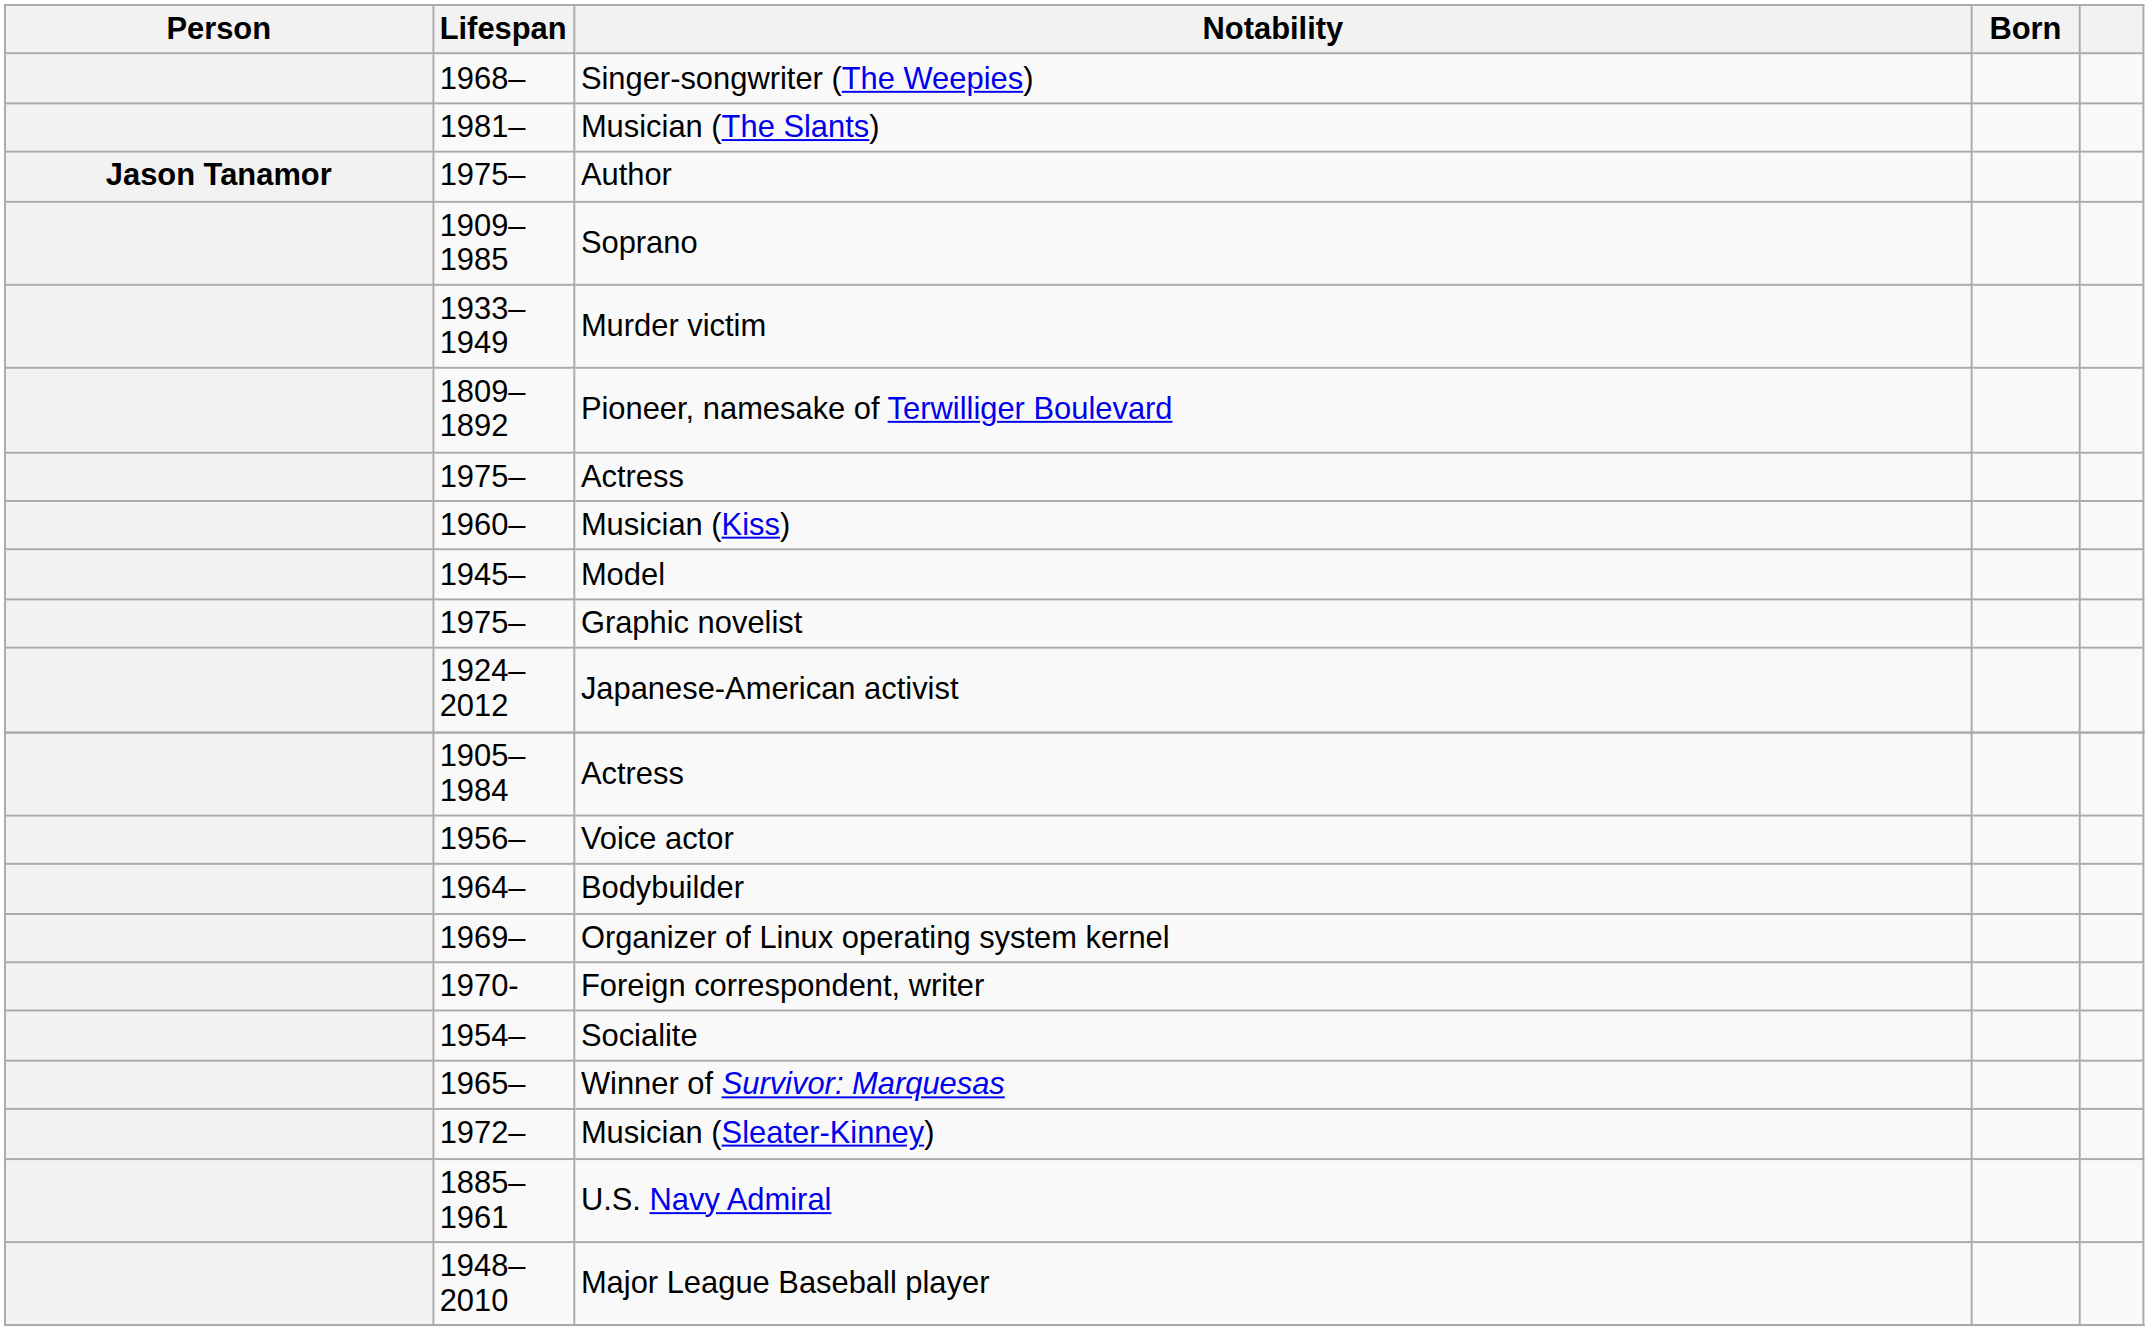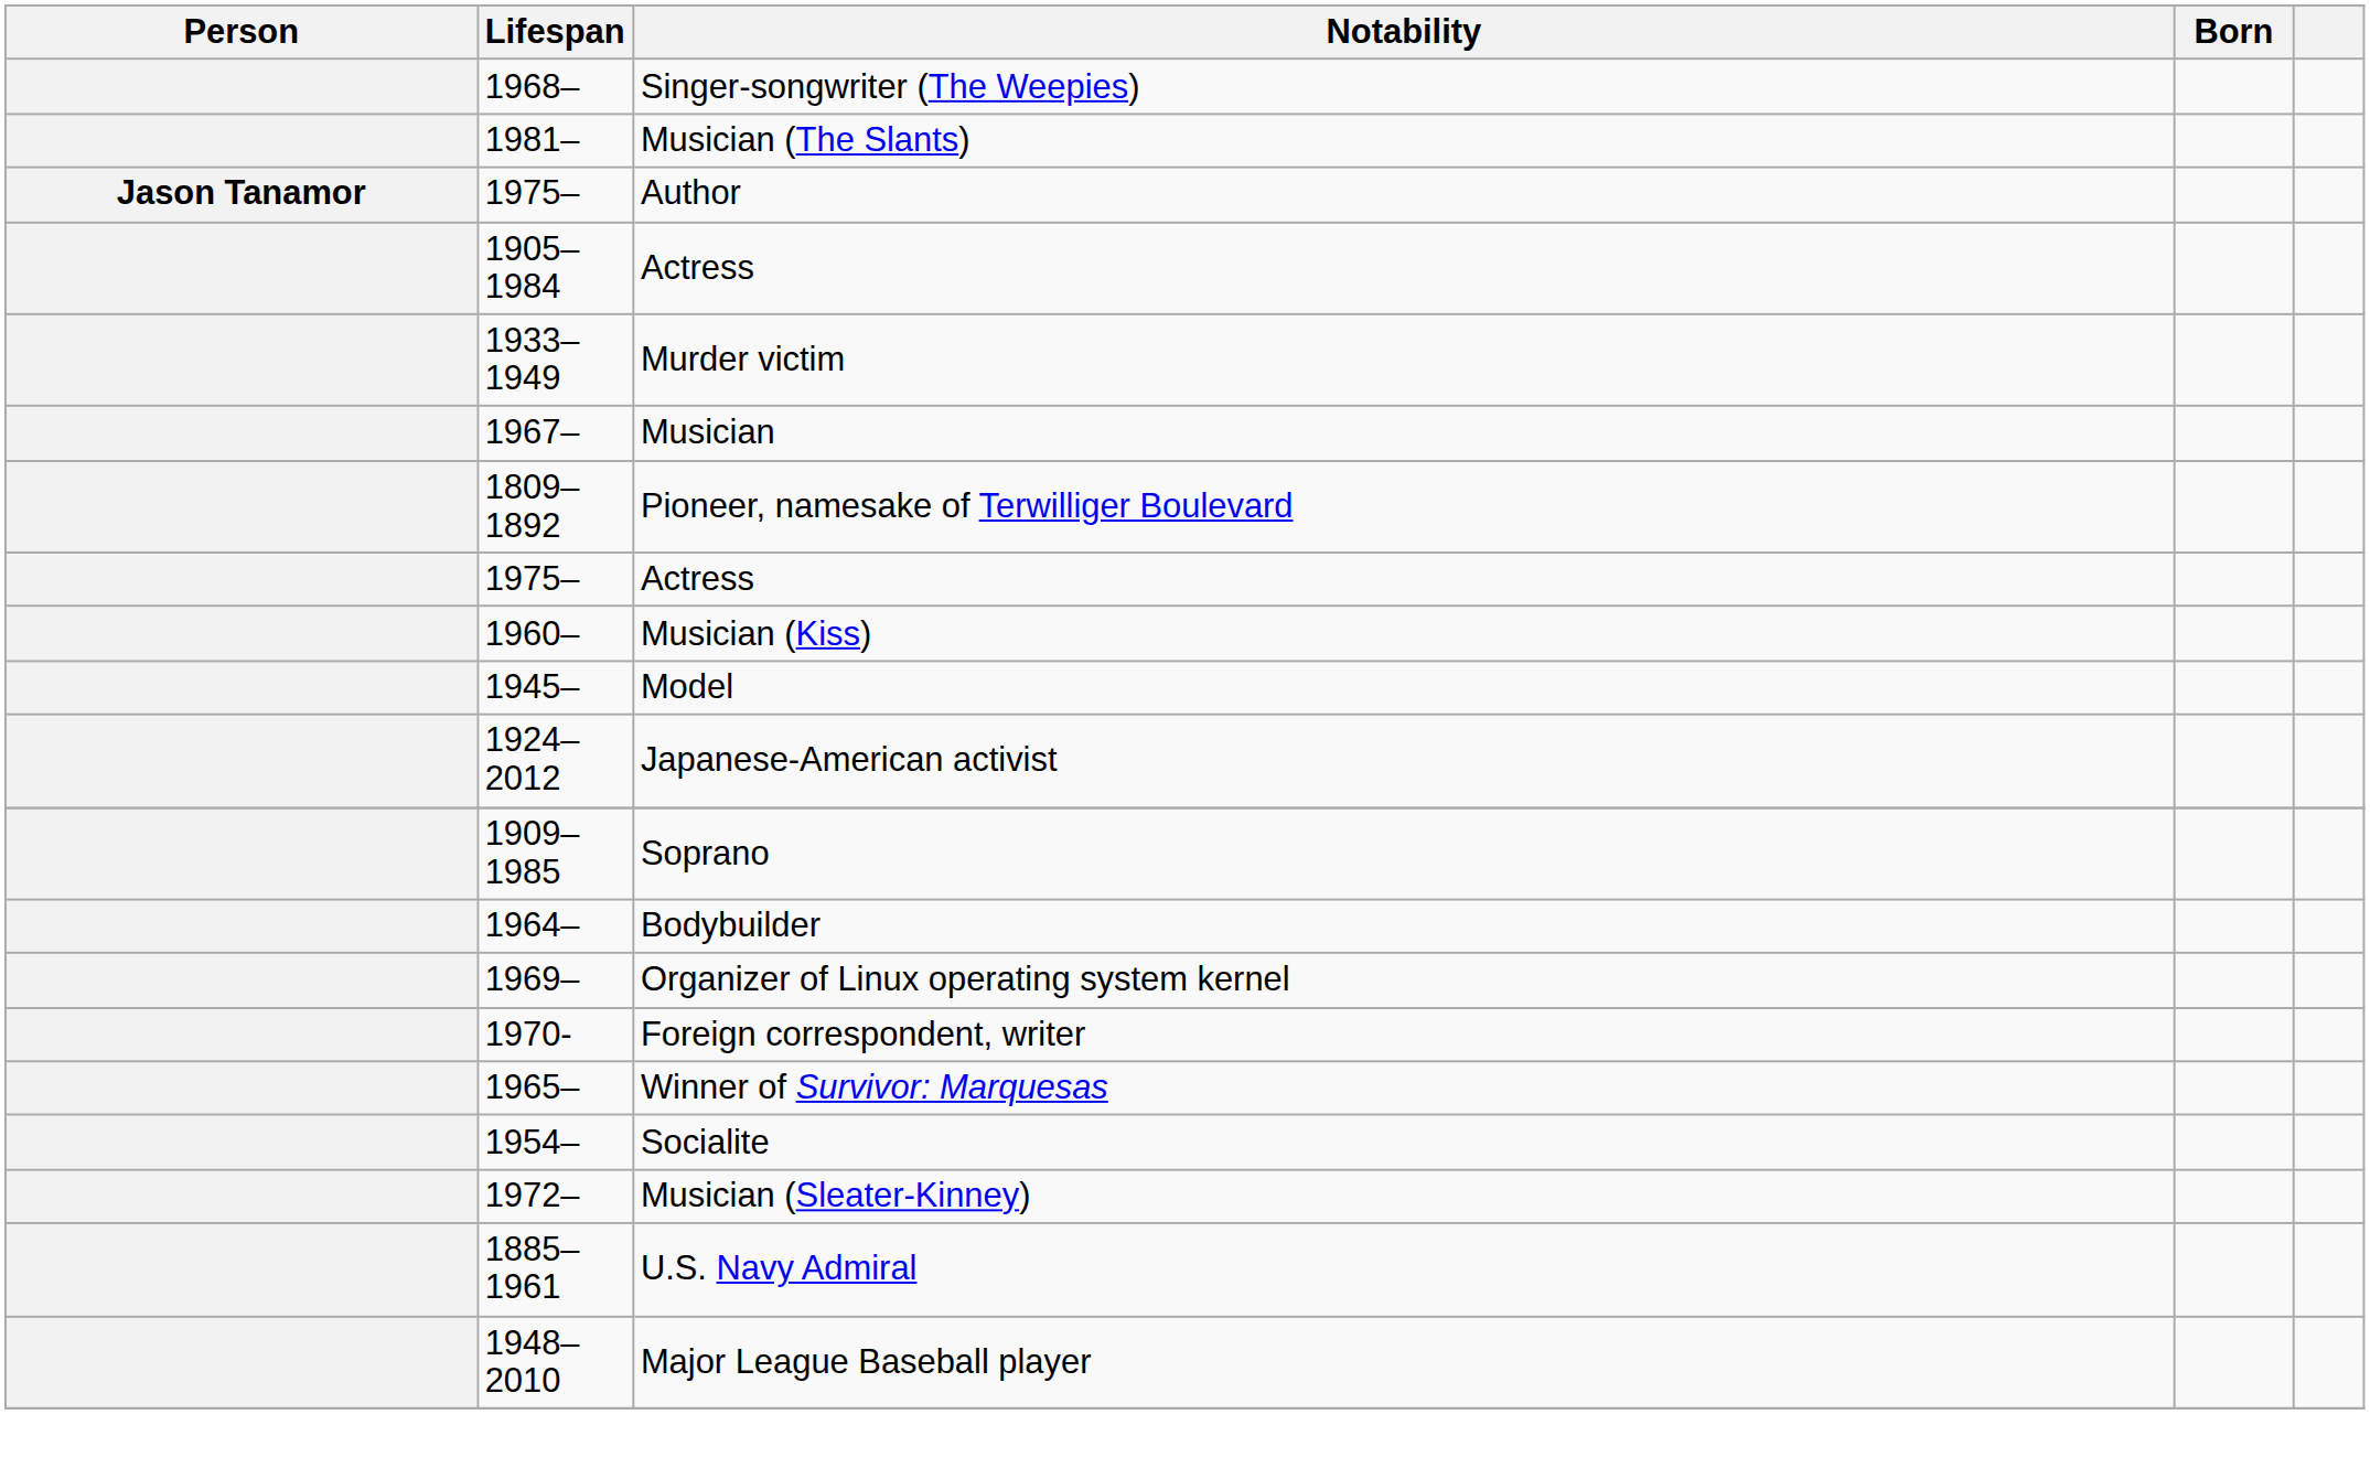rows swapped: 1905–1984 / Actress <-> Soprano
+ row: 1967– | Musician
- row: 1975– | Graphic novelist
- row: 1956– | Voice actor
rows swapped: Winner of Survivor: Marquesas <-> Socialite
